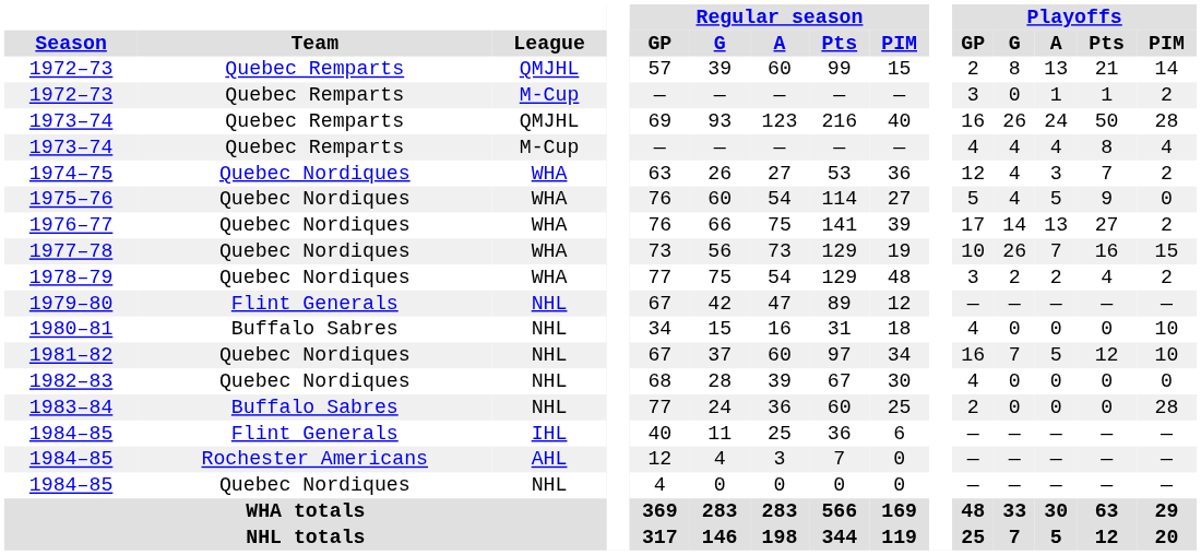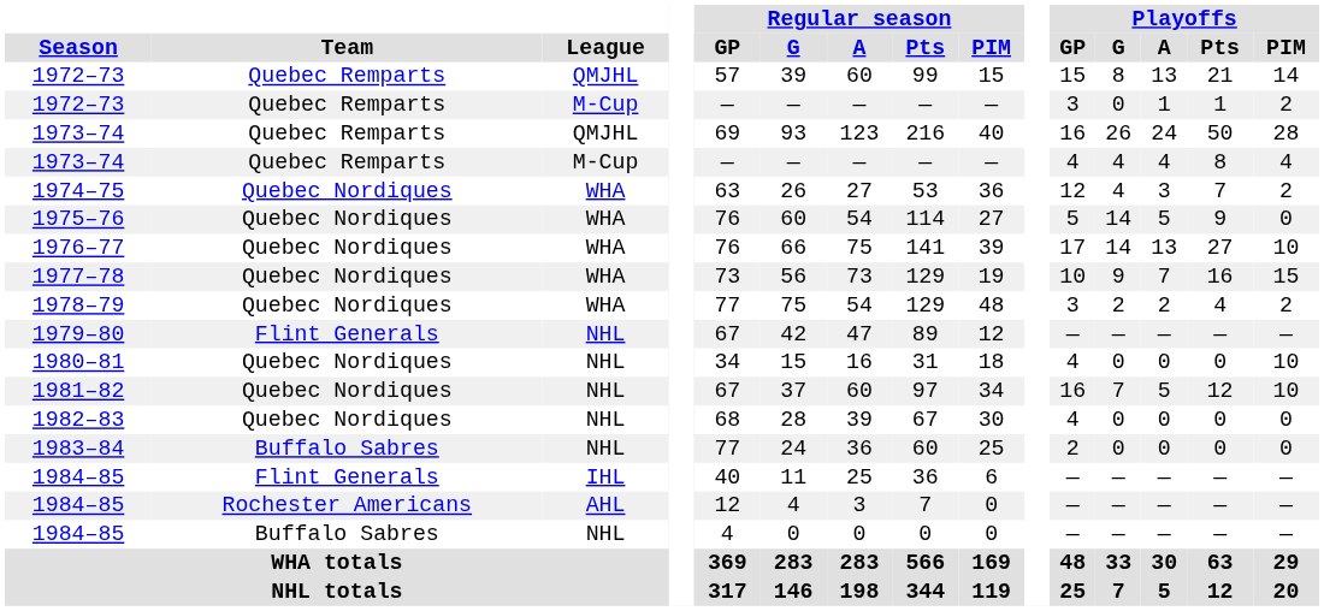1972–73 / QMJHL | Playoffs / GP: 2 -> 15
1975–76 | Playoffs / G: 4 -> 14
1976–77 | Playoffs / PIM: 2 -> 10
1977–78 | Playoffs / G: 26 -> 9
1980–81 | Team: Buffalo Sabres -> Quebec Nordiques
1983–84 | Playoffs / PIM: 28 -> 0
1984–85 / NHL | Team: Quebec Nordiques -> Buffalo Sabres
